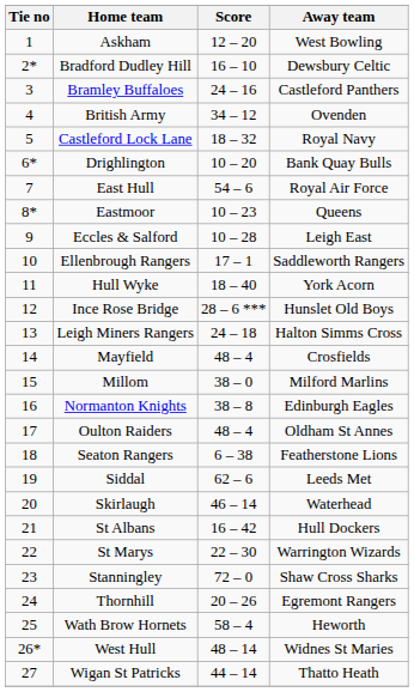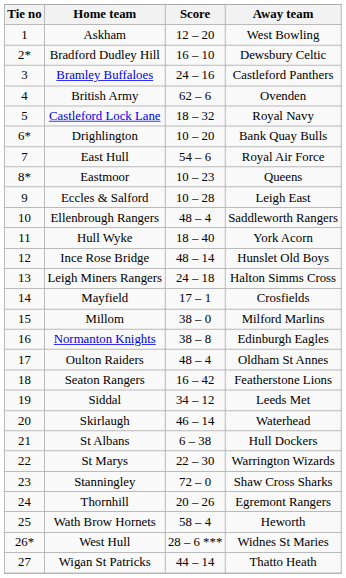British Army | Score: 34 – 12 -> 62 – 6
Ellenbrough Rangers | Score: 17 – 1 -> 48 – 4
Ince Rose Bridge | Score: 28 – 6 *** -> 48 – 14
Mayfield | Score: 48 – 4 -> 17 – 1
Seaton Rangers | Score: 6 – 38 -> 16 – 42
Siddal | Score: 62 – 6 -> 34 – 12
St Albans | Score: 16 – 42 -> 6 – 38
West Hull | Score: 48 – 14 -> 28 – 6 ***
